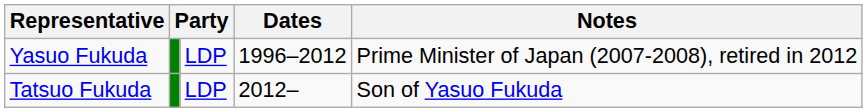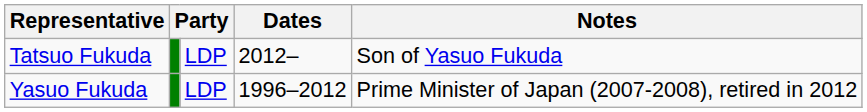rows swapped: Yasuo Fukuda <-> Tatsuo Fukuda
